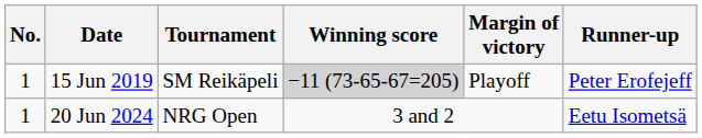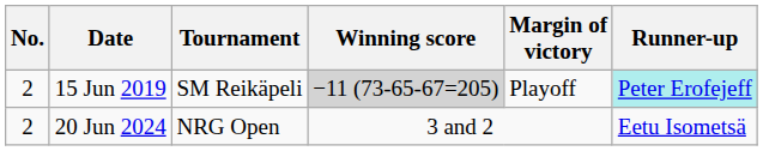15 Jun 2019 | No.: 1 -> 2
15 Jun 2019 | Runner-up: no background -> paleturquoise background
20 Jun 2024 | No.: 1 -> 2
